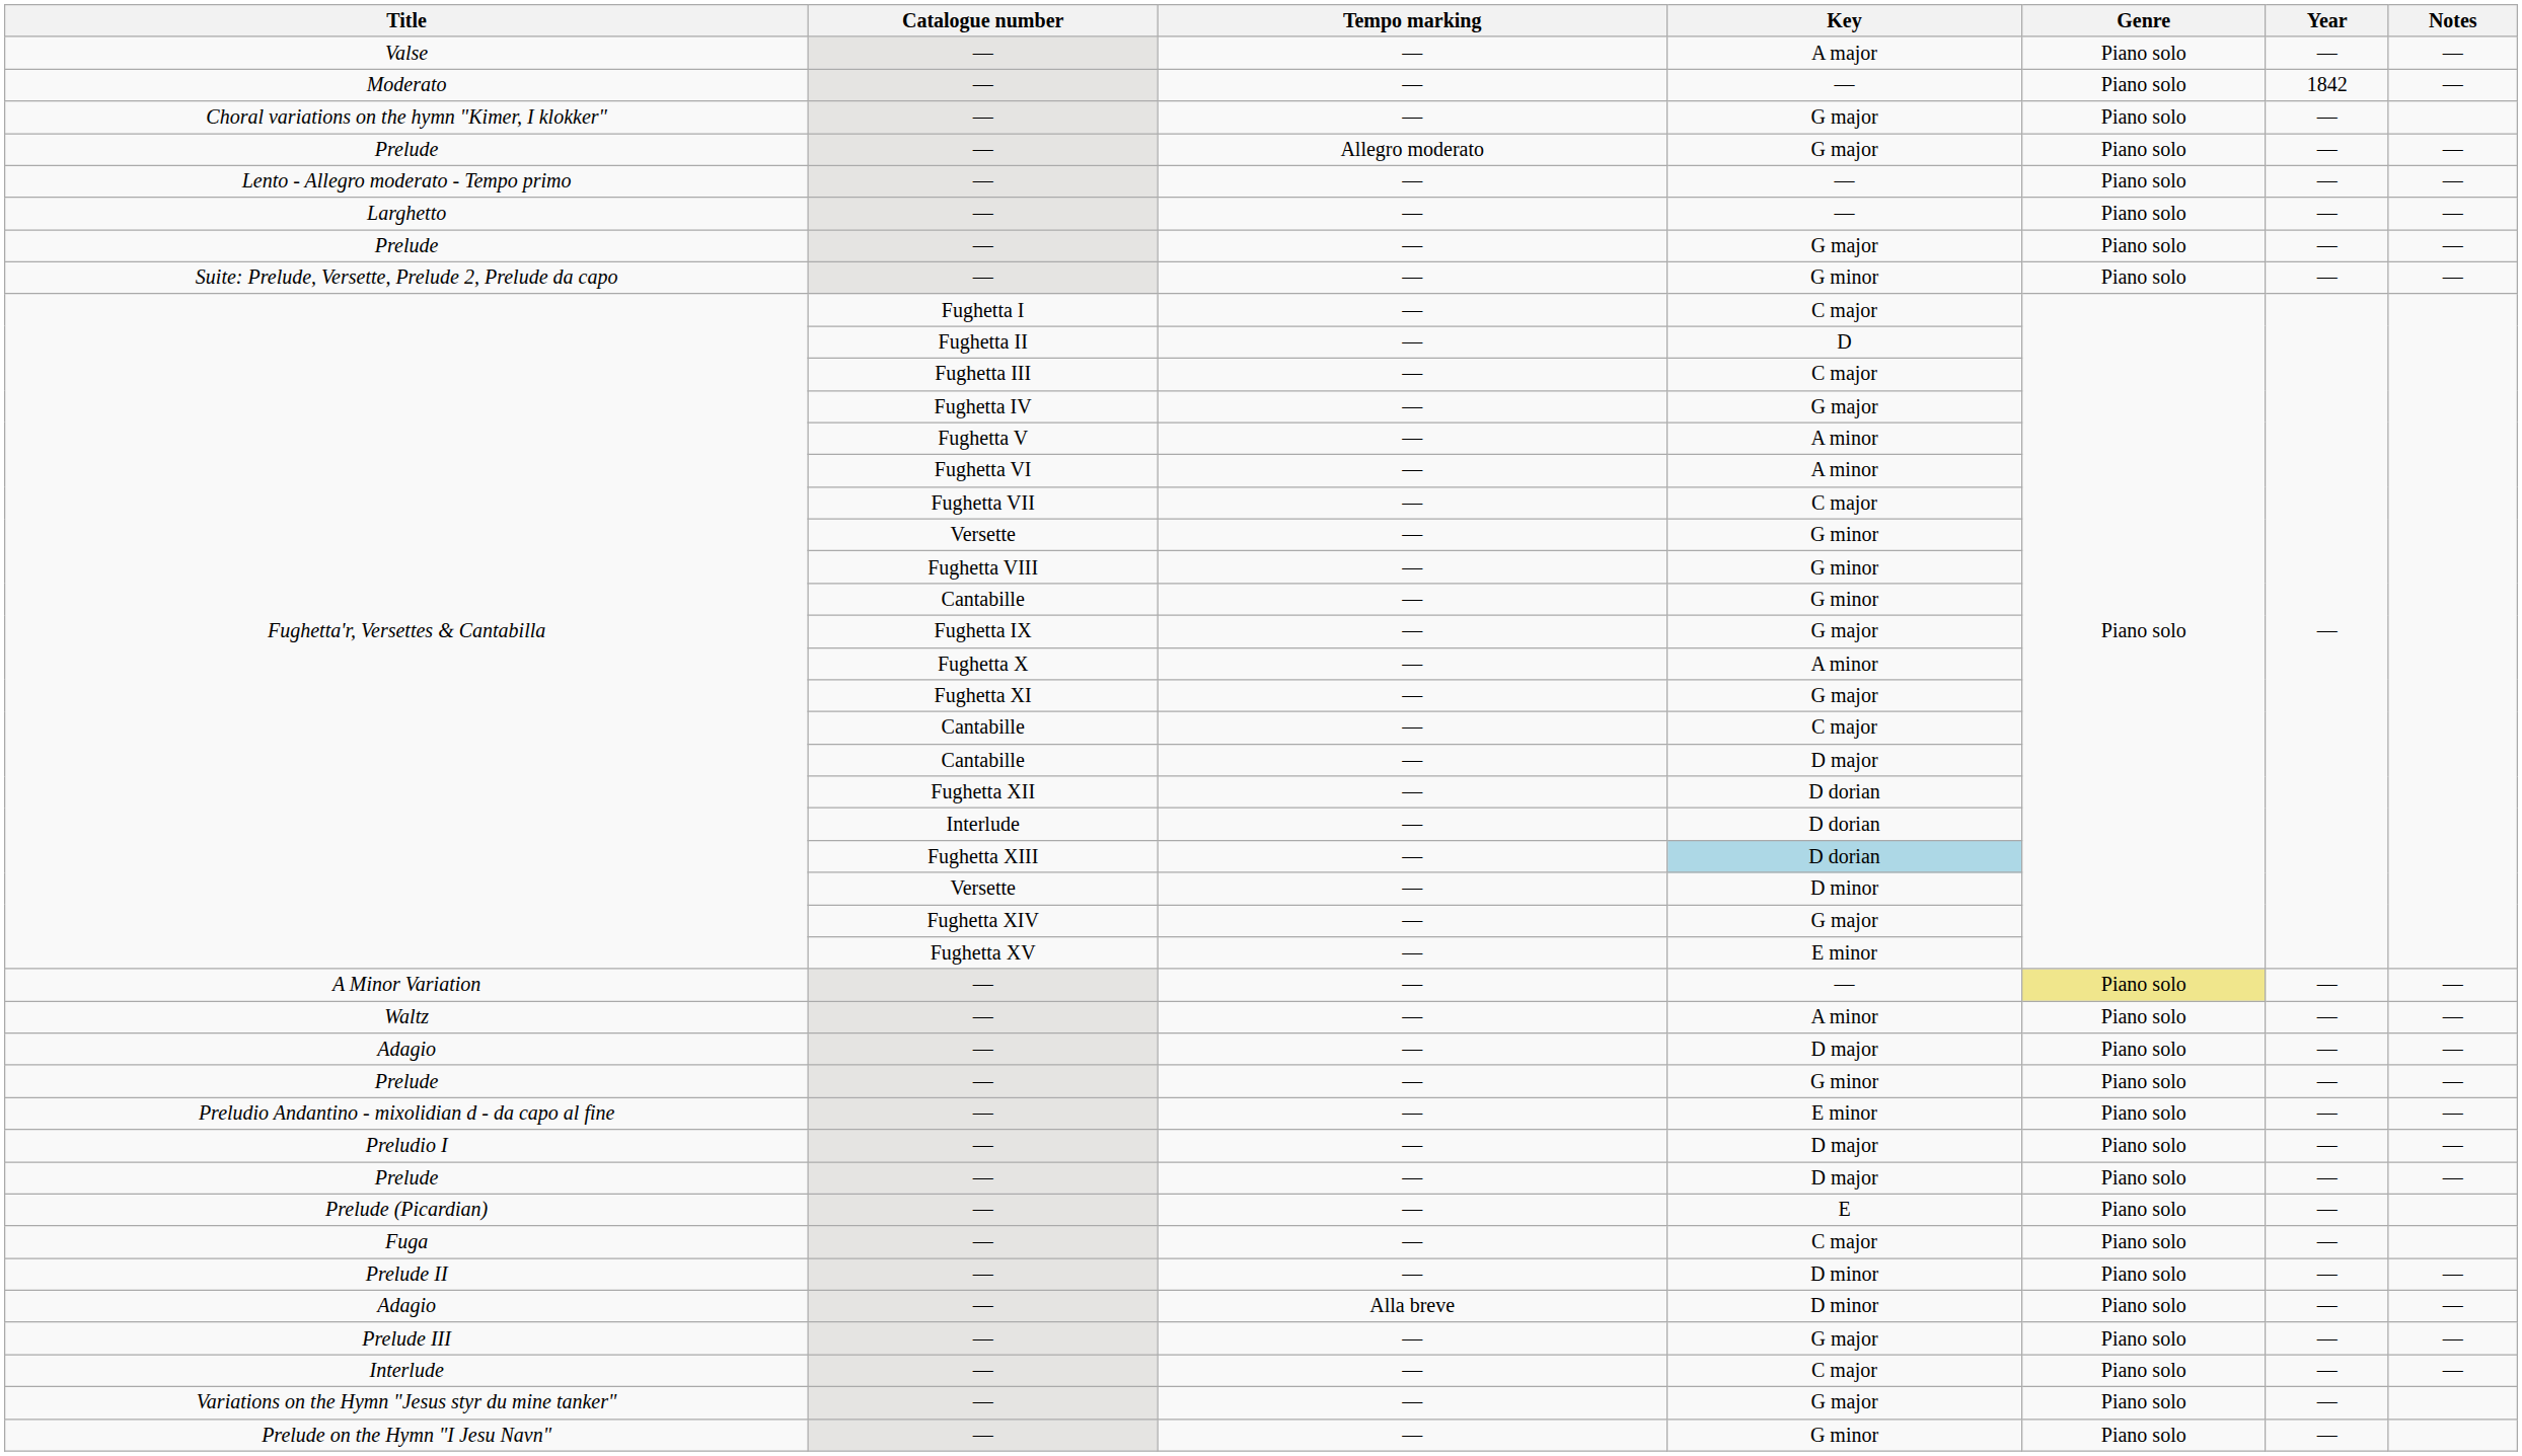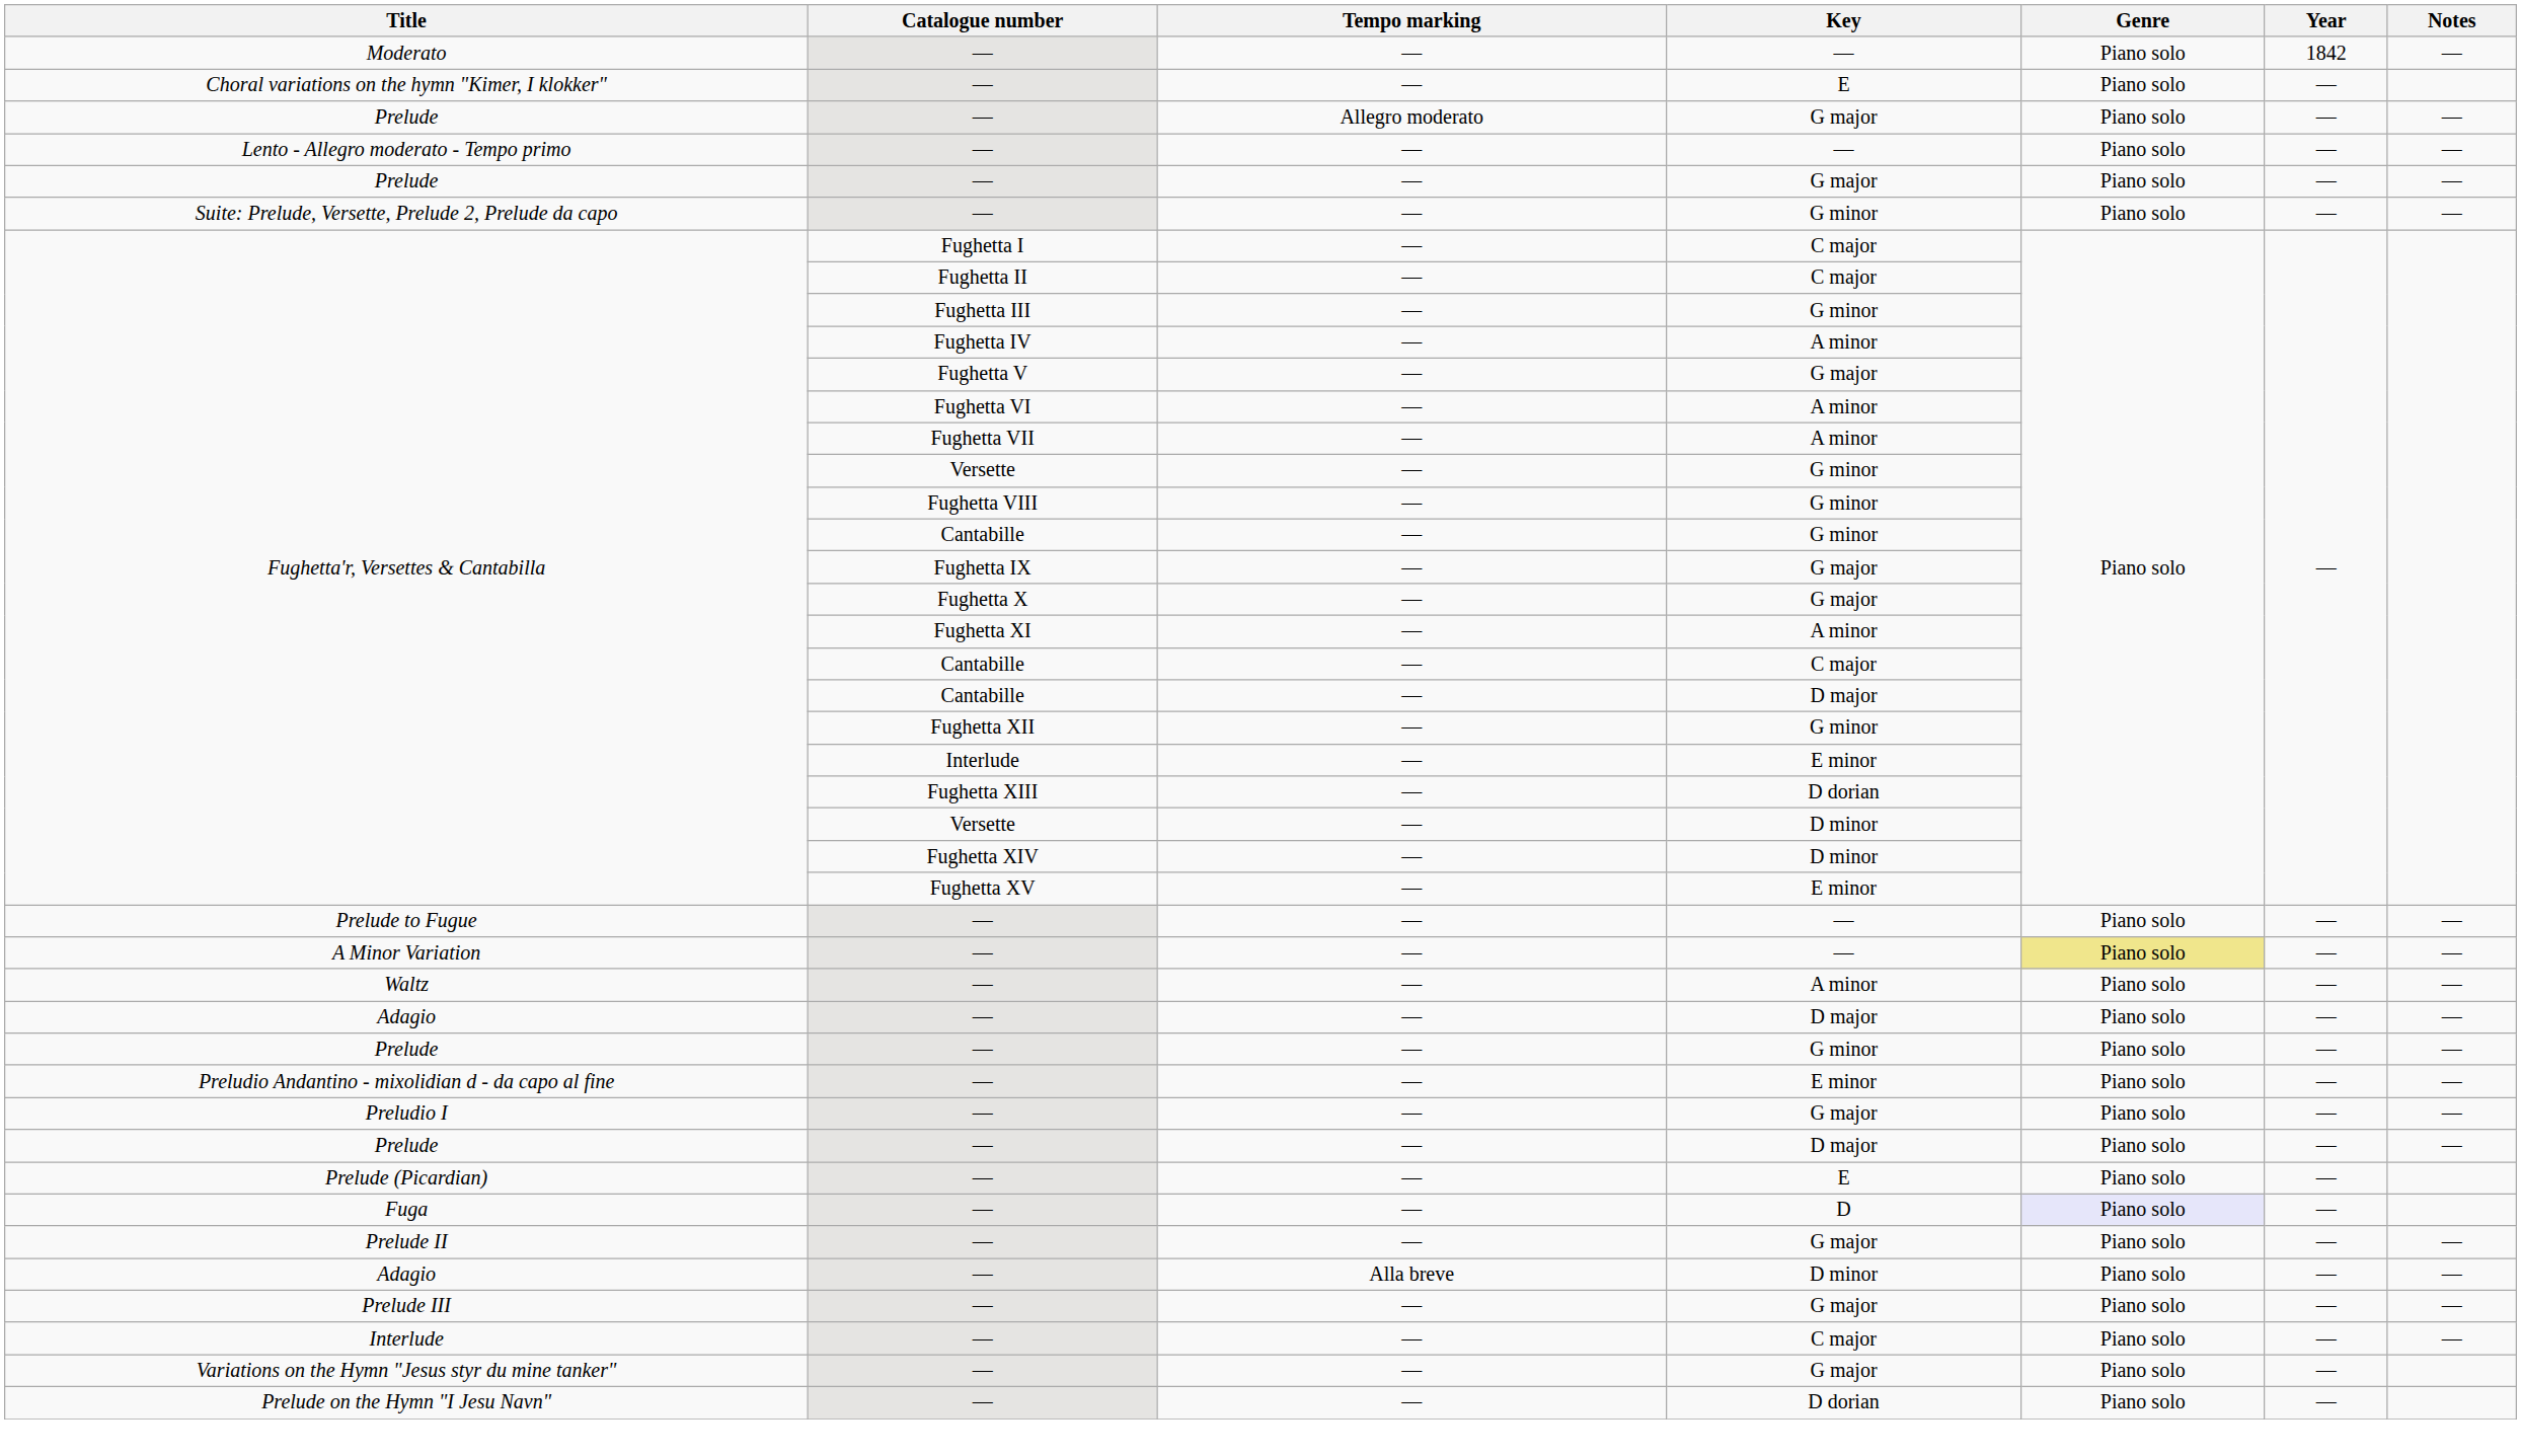- row: Valse | — | — | A major | Piano solo | — | —
Choral variations on the hymn "Kimer, I klokker" | Key: G major -> E
- row: Larghetto | — | — | — | Piano solo | — | —
Fughetta'r, Versettes & Cantabilla / Fughetta II | Key: D -> C major
Fughetta'r, Versettes & Cantabilla / Fughetta III | Key: C major -> G minor
Fughetta'r, Versettes & Cantabilla / Fughetta IV | Key: G major -> A minor
Fughetta'r, Versettes & Cantabilla / Fughetta V | Key: A minor -> G major
Fughetta'r, Versettes & Cantabilla / Fughetta VII | Key: C major -> A minor
Fughetta'r, Versettes & Cantabilla / Fughetta X | Key: A minor -> G major
Fughetta'r, Versettes & Cantabilla / Fughetta XI | Key: G major -> A minor
Fughetta'r, Versettes & Cantabilla / Fughetta XII | Key: D dorian -> G minor
Fughetta'r, Versettes & Cantabilla / Interlude | Key: D dorian -> E minor
Fughetta'r, Versettes & Cantabilla / Fughetta XIII | Key: lightblue background -> no background
Fughetta'r, Versettes & Cantabilla / Fughetta XIV | Key: G major -> D minor
+ row: Prelude to Fugue | — | — | — | Piano solo | — | —
Preludio I | Key: D major -> G major
Fuga | Key: C major -> D
Fuga | Genre: no background -> lavender background
Prelude II | Key: D minor -> G major
Prelude on the Hymn "I Jesu Navn" | Key: G minor -> D dorian
